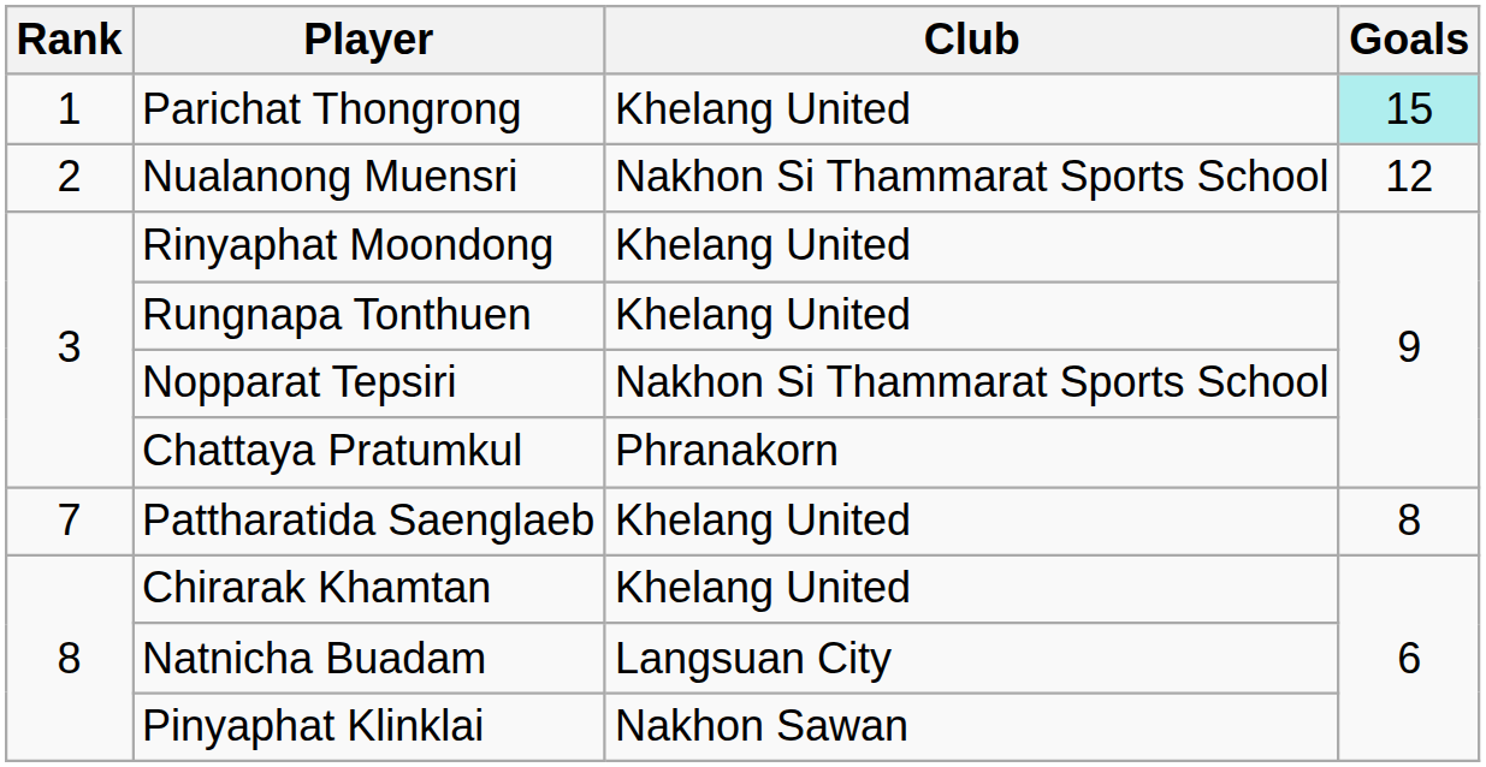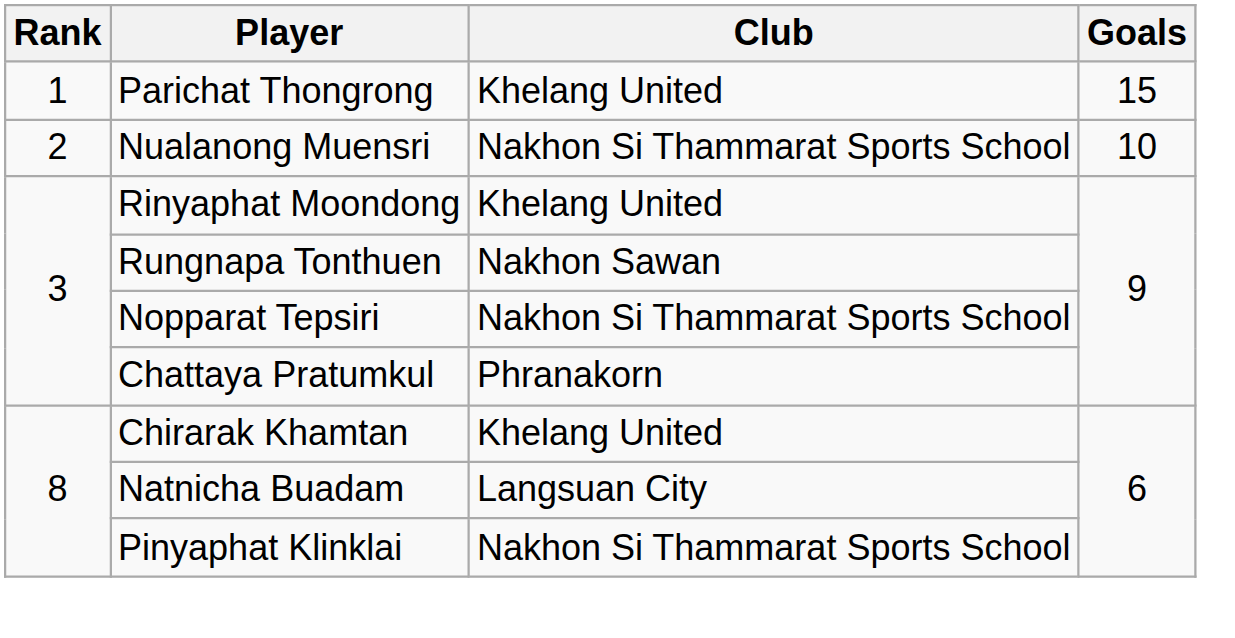Parichat Thongrong | Goals: paleturquoise background -> no background
Nualanong Muensri | Goals: 12 -> 10
Rungnapa Tonthuen | Club: Khelang United -> Nakhon Sawan
- row: 7 | Pattharatida Saenglaeb | Khelang United | 8
Pinyaphat Klinklai | Club: Nakhon Sawan -> Nakhon Si Thammarat Sports School
